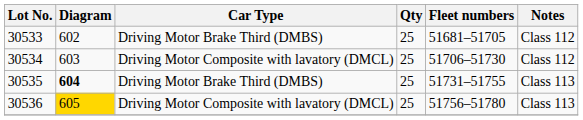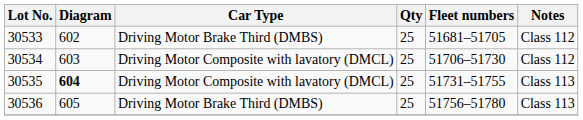30535 | Car Type: Driving Motor Brake Third (DMBS) -> Driving Motor Composite with lavatory (DMCL)
30536 | Diagram: gold background -> no background
30536 | Car Type: Driving Motor Composite with lavatory (DMCL) -> Driving Motor Brake Third (DMBS)
